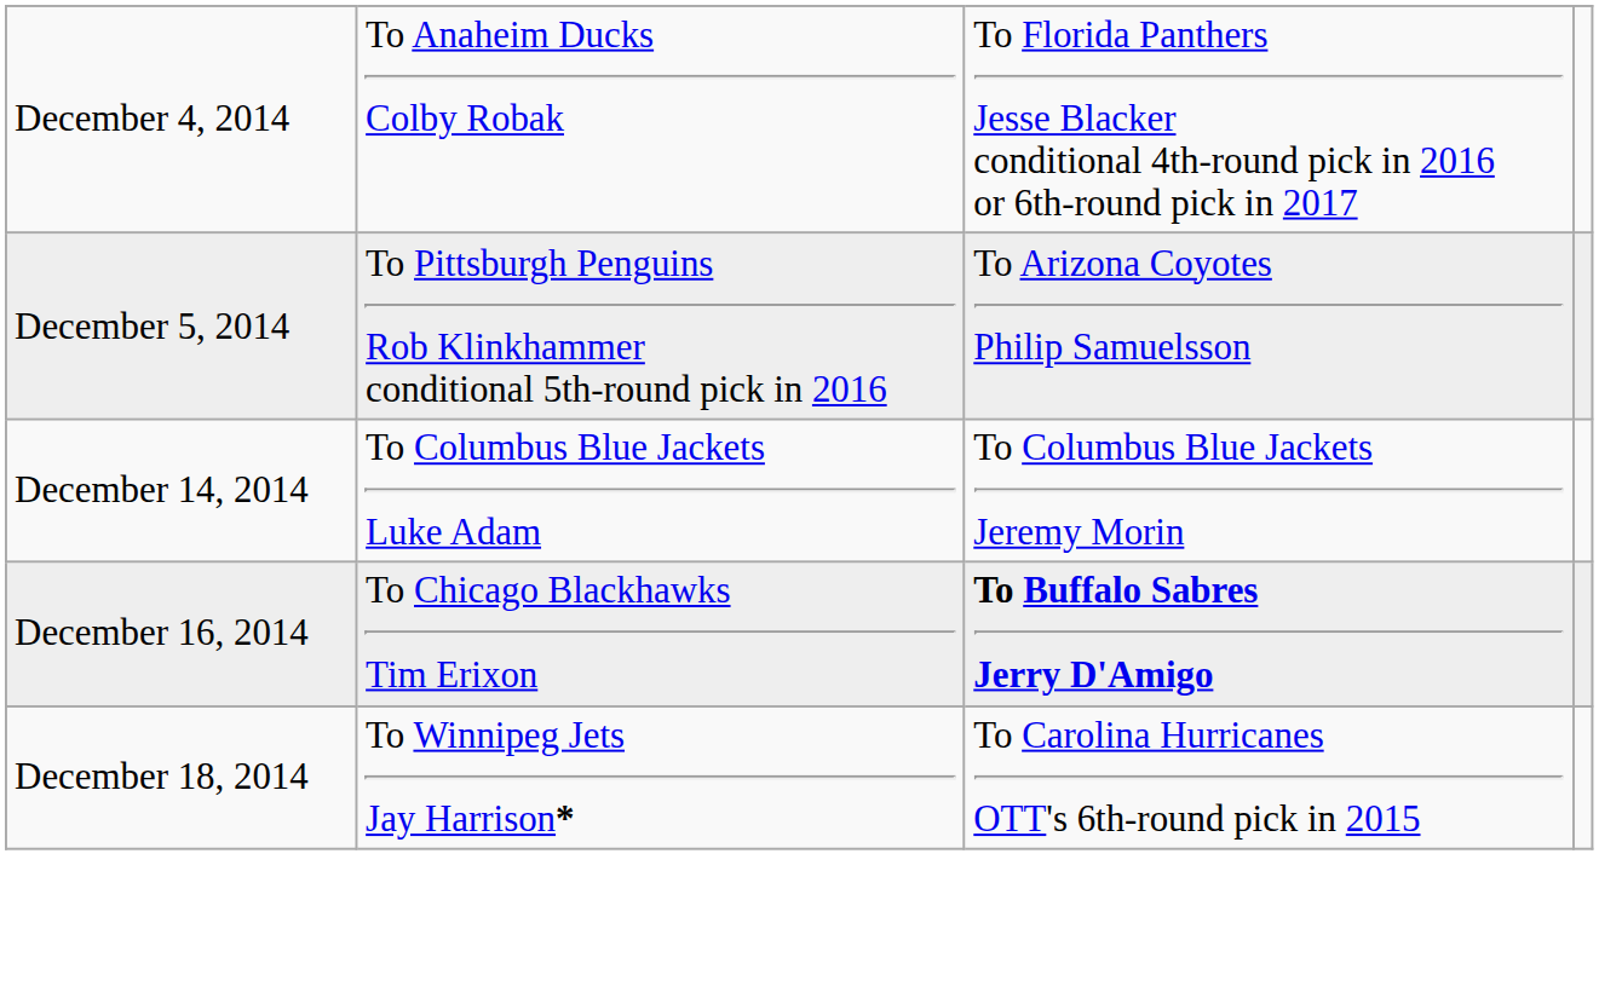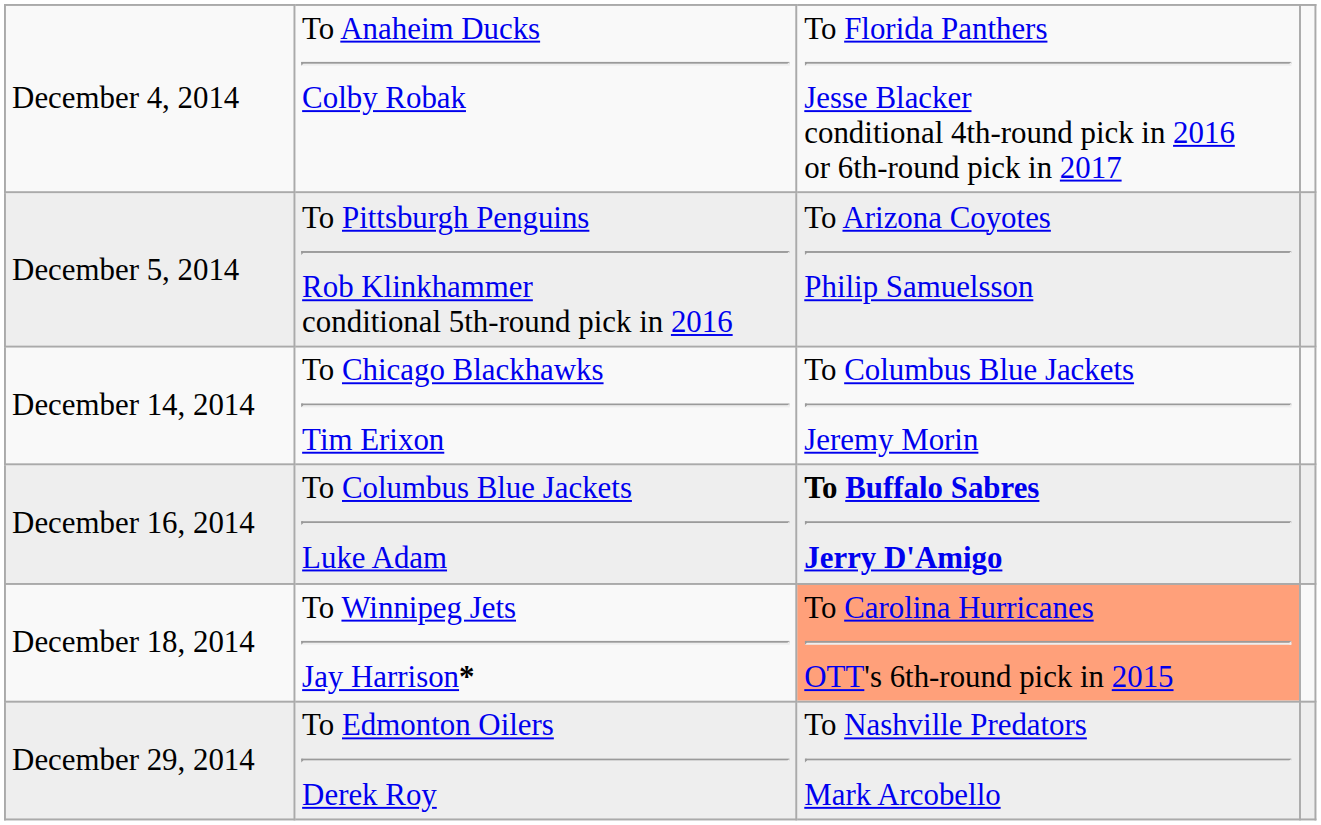December 14, 2014 | column 2: To Columbus Blue Jackets Luke Adam -> To Chicago Blackhawks Tim Erixon
December 16, 2014 | column 2: To Chicago Blackhawks Tim Erixon -> To Columbus Blue Jackets Luke Adam
December 18, 2014 | column 3: no background -> lightsalmon background
+ row: December 29, 2014 | To Edmonton Oilers Derek Roy | To Nashville Predators Mark Arcobello
